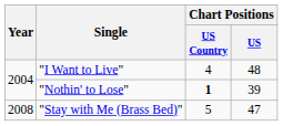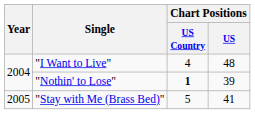"Stay with Me (Brass Bed)" | Year: 2008 -> 2005
"Stay with Me (Brass Bed)" | Chart Positions / US: 47 -> 41
